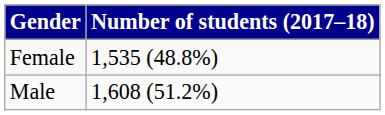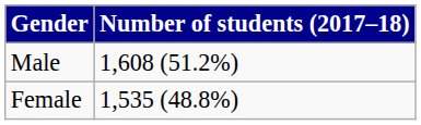rows swapped: Female <-> Male
